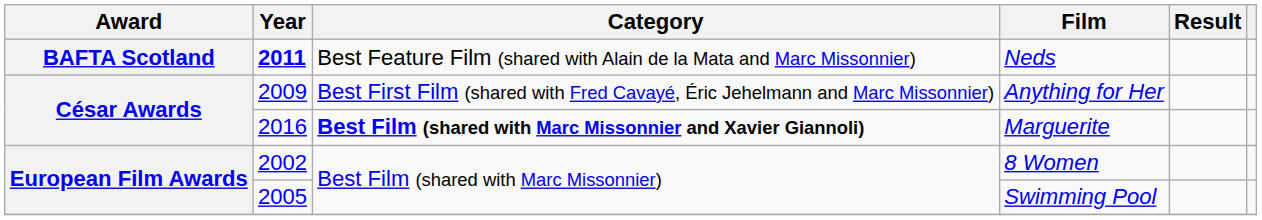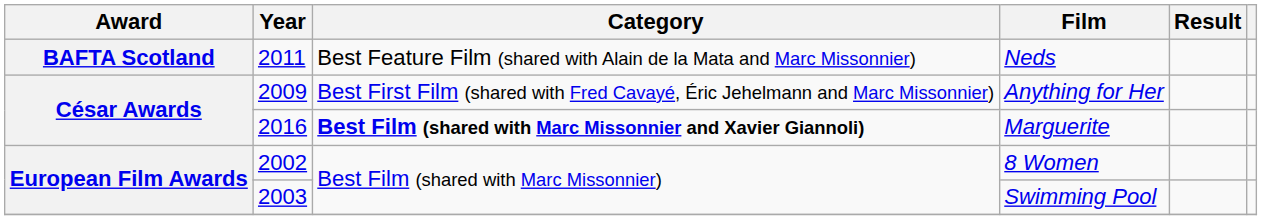Neds | Year: bold -> normal
Swimming Pool | Year: 2005 -> 2003
